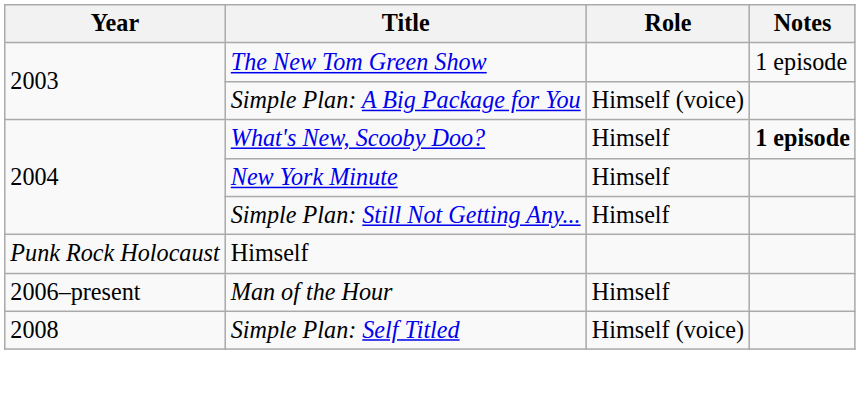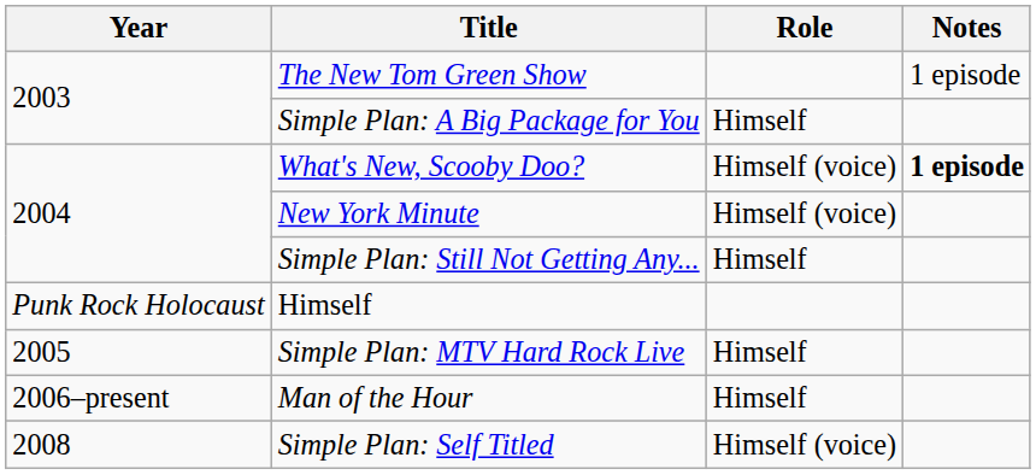Simple Plan: A Big Package for You | Role: Himself (voice) -> Himself
What's New, Scooby Doo? | Role: Himself -> Himself (voice)
New York Minute | Role: Himself -> Himself (voice)
+ row: 2005 | Simple Plan: MTV Hard Rock Live | Himself
